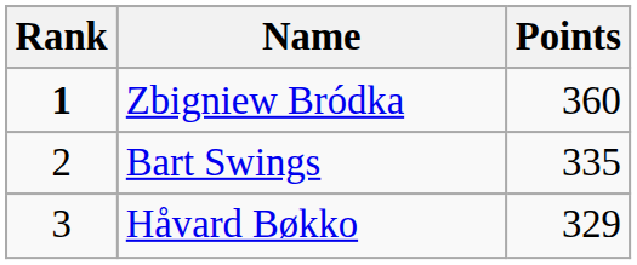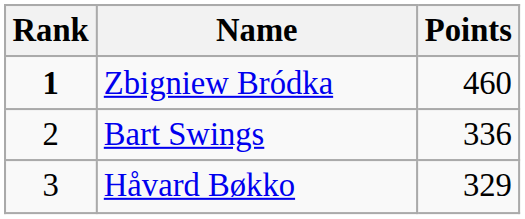Zbigniew Bródka | Points: 360 -> 460
Bart Swings | Points: 335 -> 336
